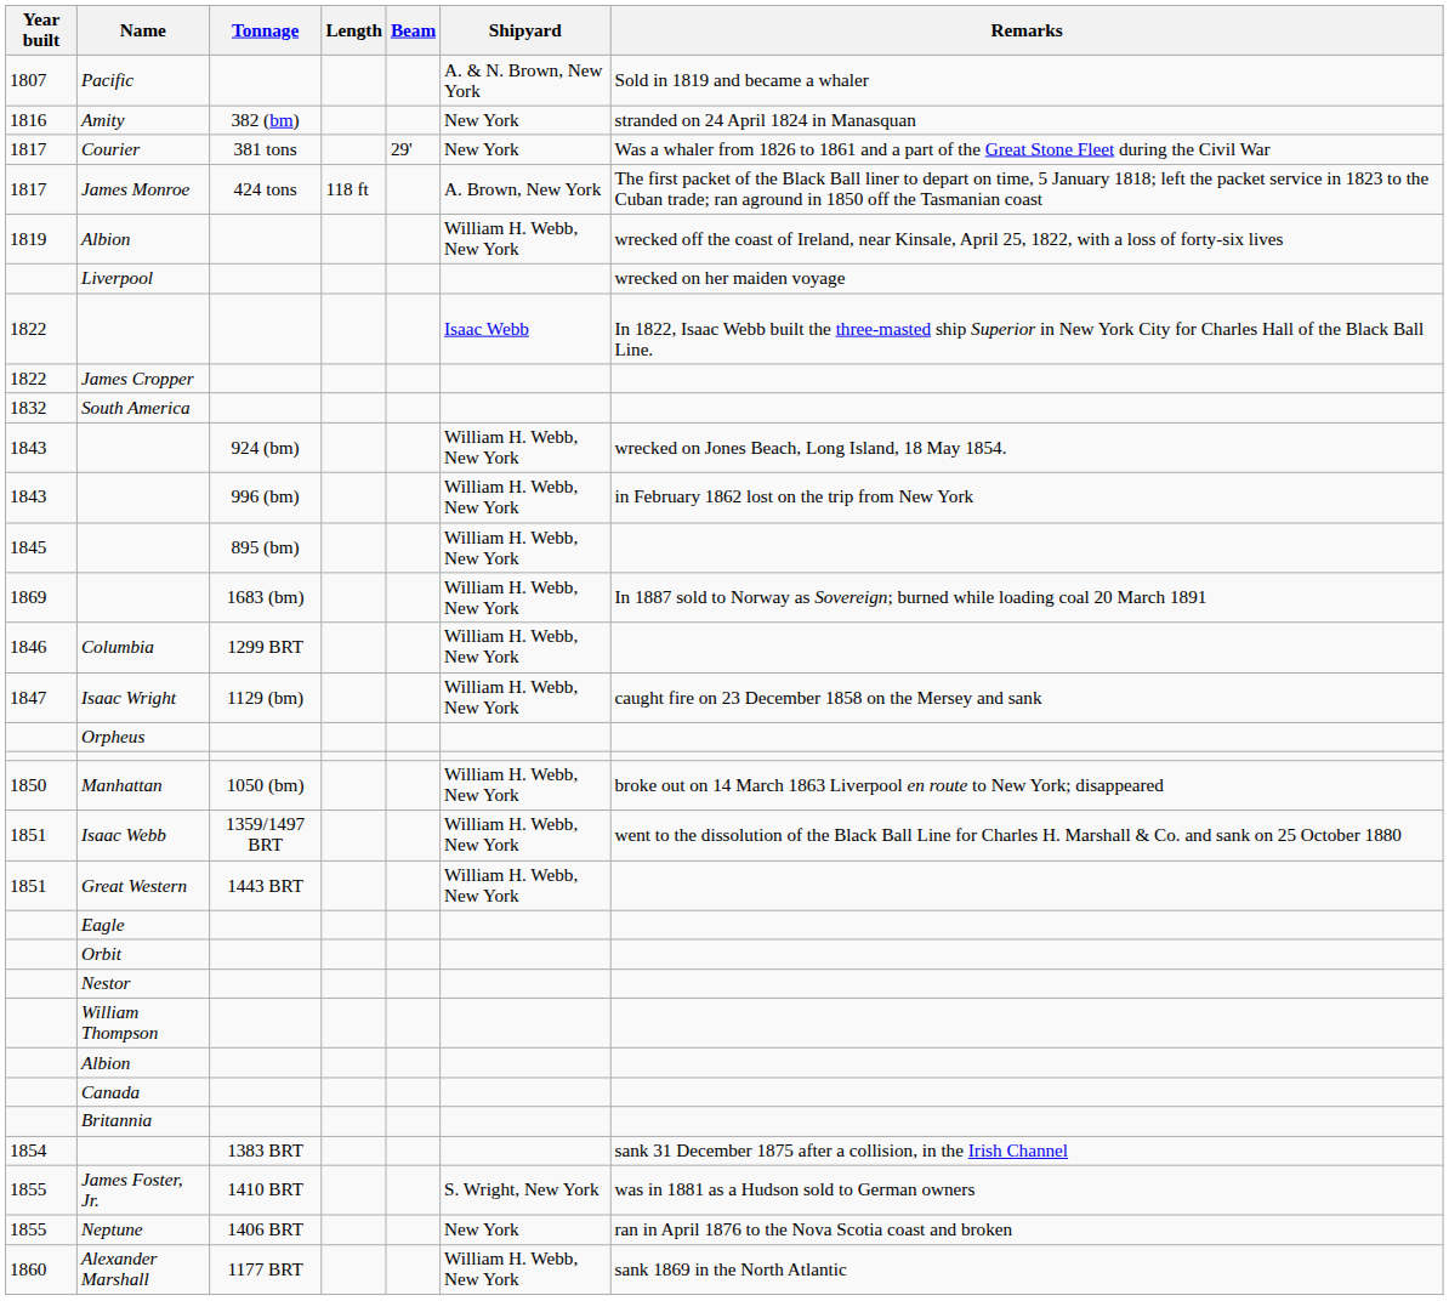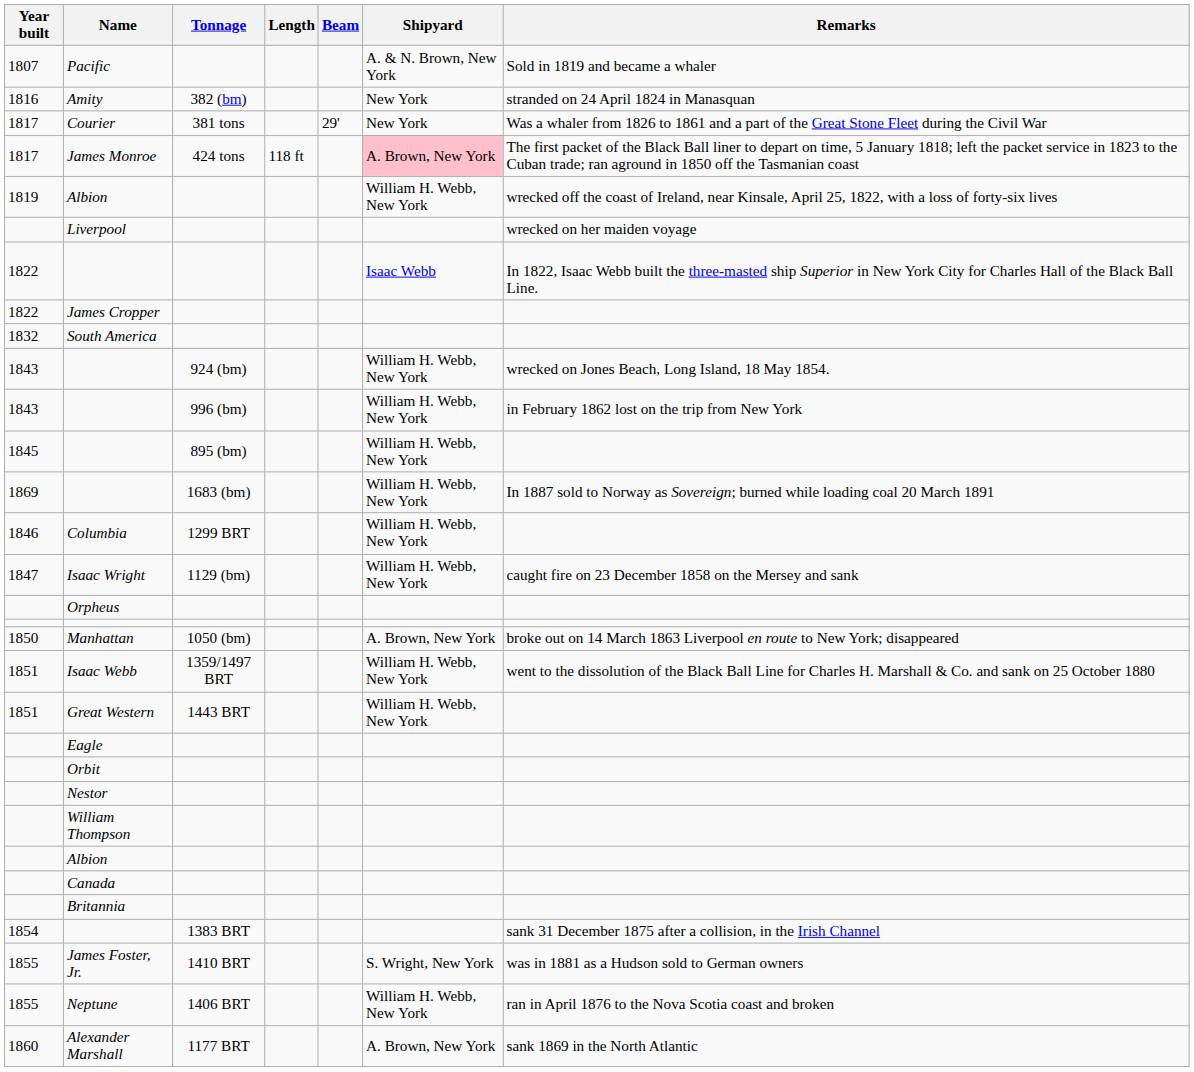James Monroe | Shipyard: no background -> pink background
Manhattan | Shipyard: William H. Webb, New York -> A. Brown, New York
Neptune | Shipyard: New York -> William H. Webb, New York
Alexander Marshall | Shipyard: William H. Webb, New York -> A. Brown, New York
